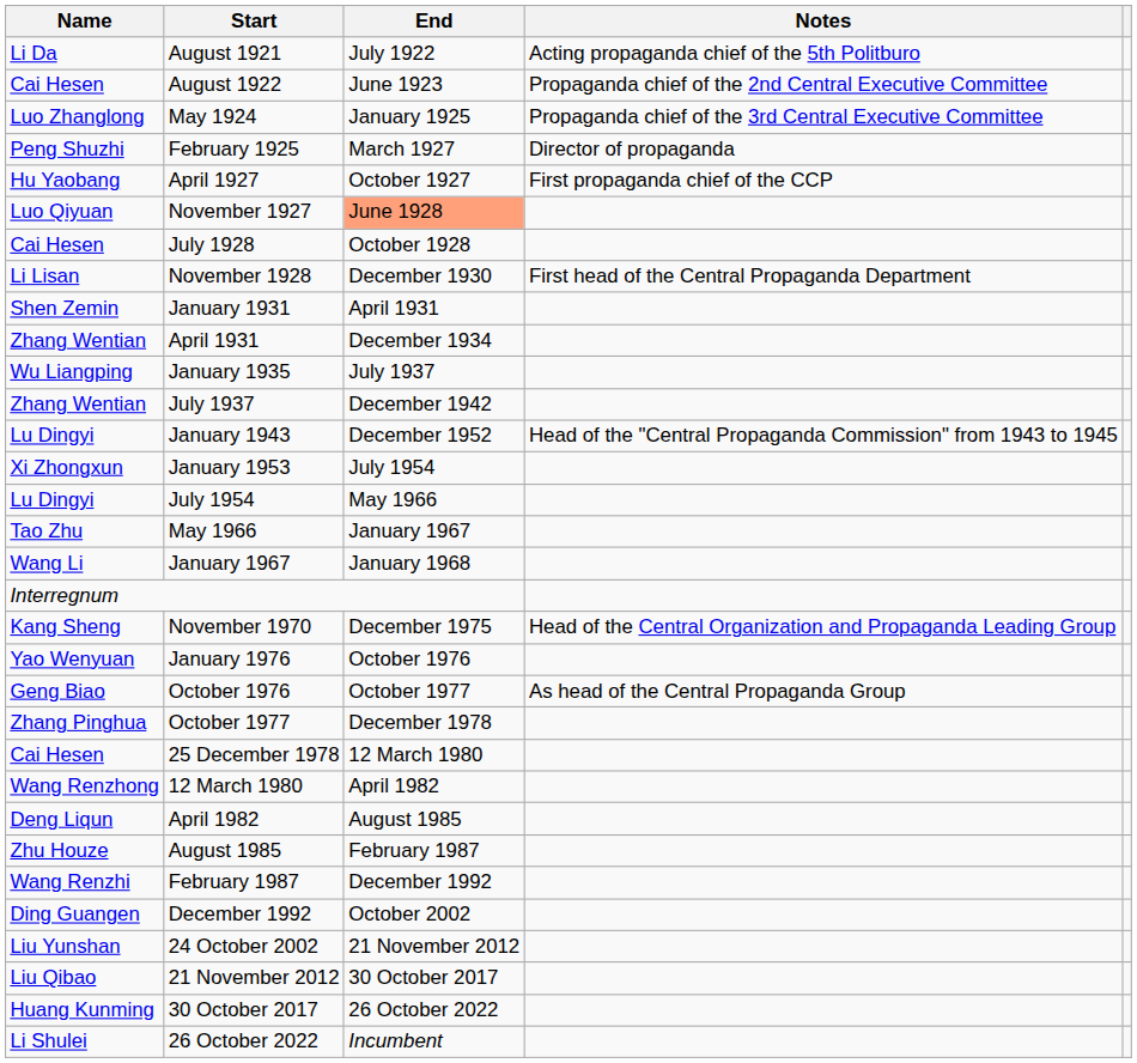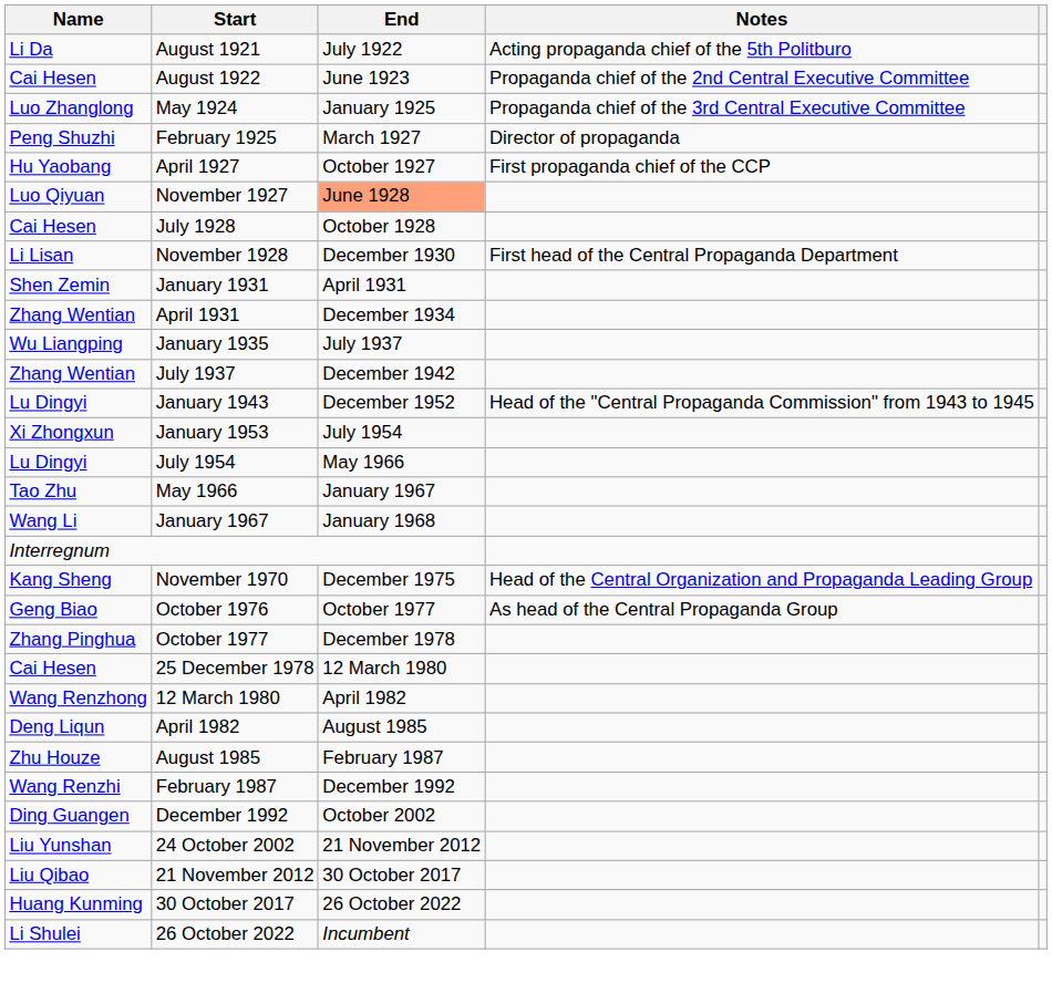- row: Yao Wenyuan | January 1976 | October 1976
